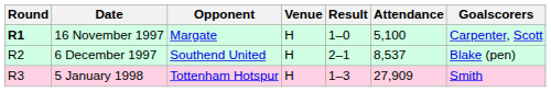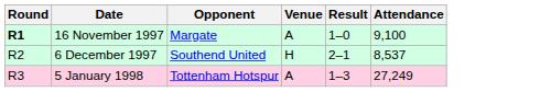- column: Goalscorers | Carpenter, Scott | Blake (pen) | Smith
16 November 1997 | Venue: H -> A
16 November 1997 | Attendance: 5,100 -> 9,100
5 January 1998 | Venue: H -> A
5 January 1998 | Attendance: 27,909 -> 27,249
